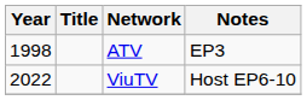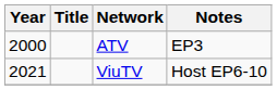ATV | Year: 1998 -> 2000
ViuTV | Year: 2022 -> 2021
